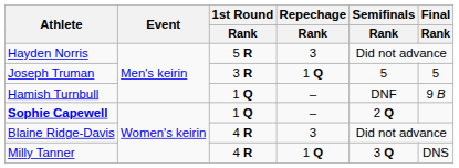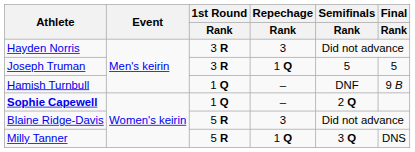Hayden Norris | 1st Round / Rank: 5 R -> 3 R
Blaine Ridge-Davis | 1st Round / Rank: 4 R -> 5 R
Milly Tanner | 1st Round / Rank: 4 R -> 5 R
